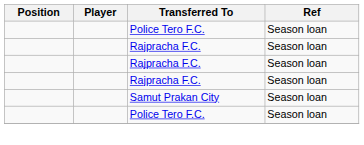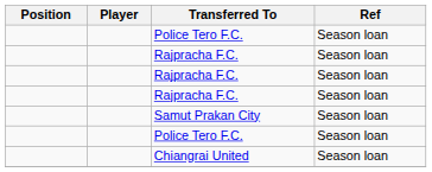+ row: Chiangrai United | Season loan
